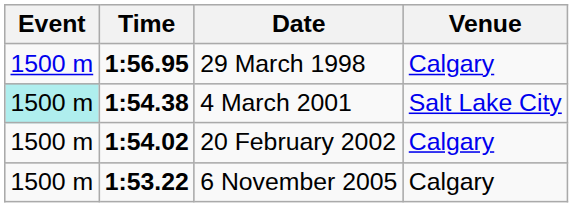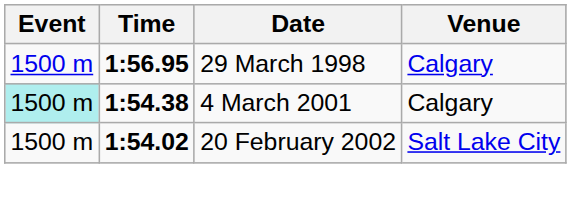4 March 2001 | Venue: Salt Lake City -> Calgary
20 February 2002 | Venue: Calgary -> Salt Lake City
- row: 1500 m | 1:53.22 | 6 November 2005 | Calgary
